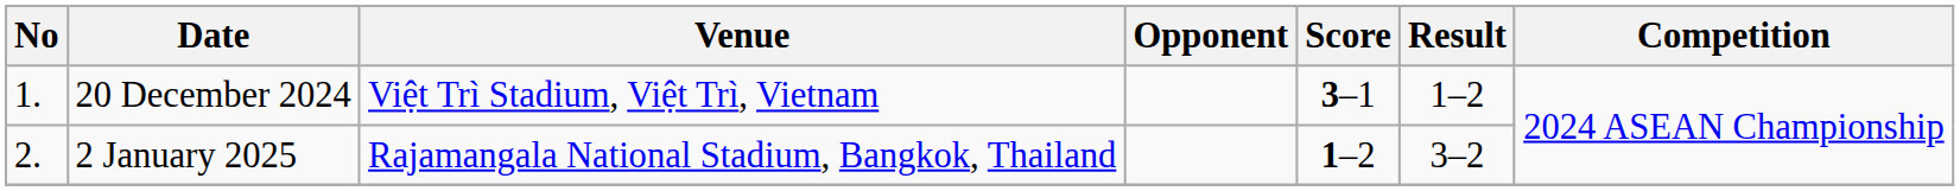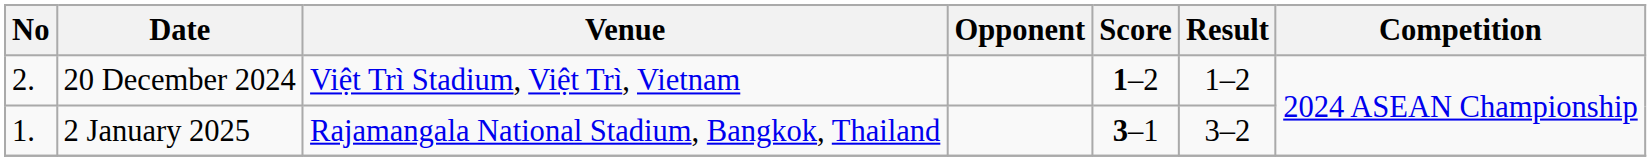20 December 2024 | No: 1. -> 2.
20 December 2024 | Score: 3–1 -> 1–2
2 January 2025 | No: 2. -> 1.
2 January 2025 | Score: 1–2 -> 3–1
